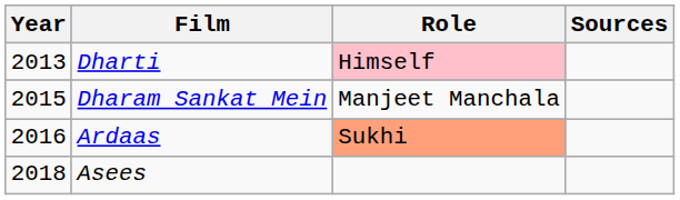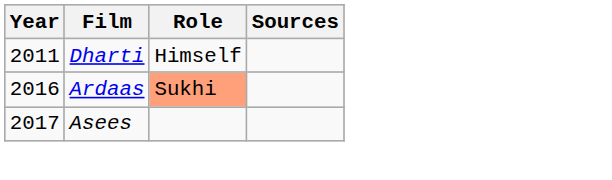Dharti | Year: 2013 -> 2011
Dharti | Role: pink background -> no background
- row: 2015 | Dharam Sankat Mein | Manjeet Manchala
Asees | Year: 2018 -> 2017
